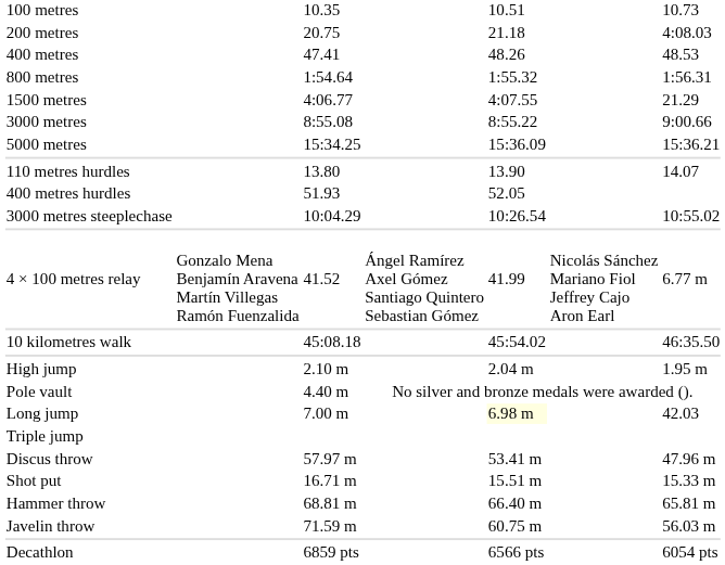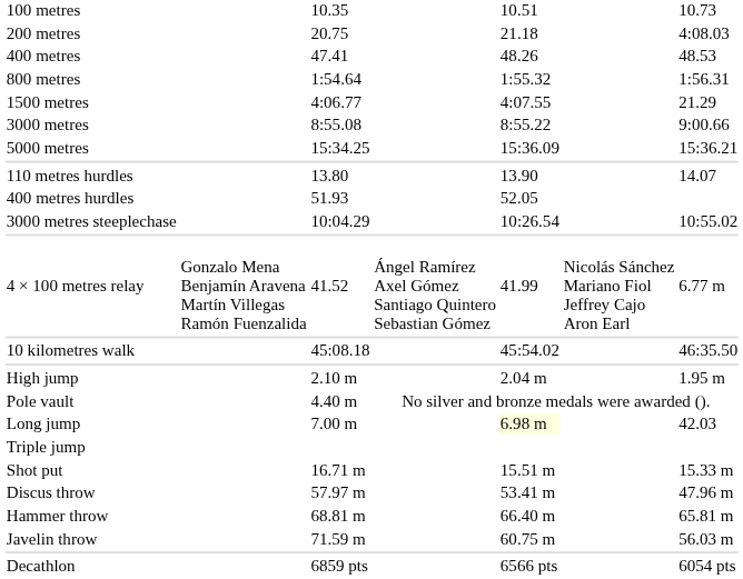rows swapped: Shot put <-> Discus throw
